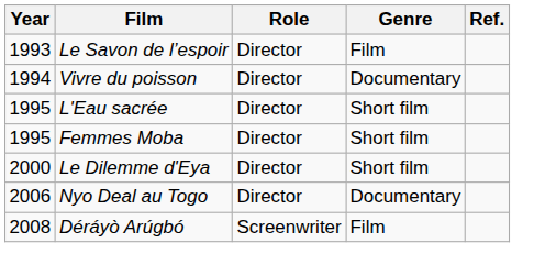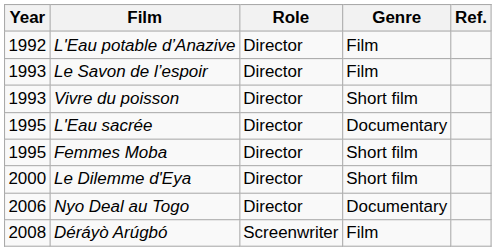+ row: 1992 | L'Eau potable d’Anazive | Director | Film
Vivre du poisson | Year: 1994 -> 1993
Vivre du poisson | Genre: Documentary -> Short film
L'Eau sacrée | Genre: Short film -> Documentary
